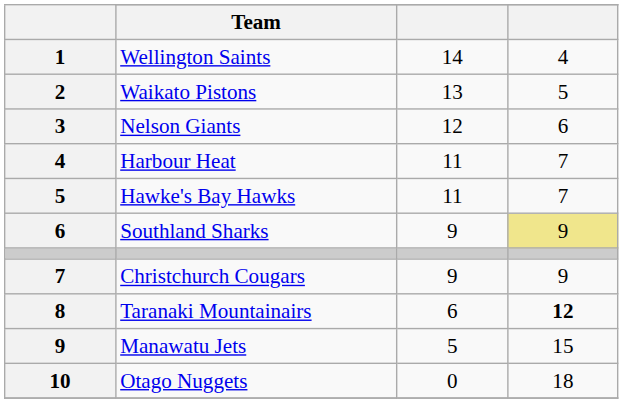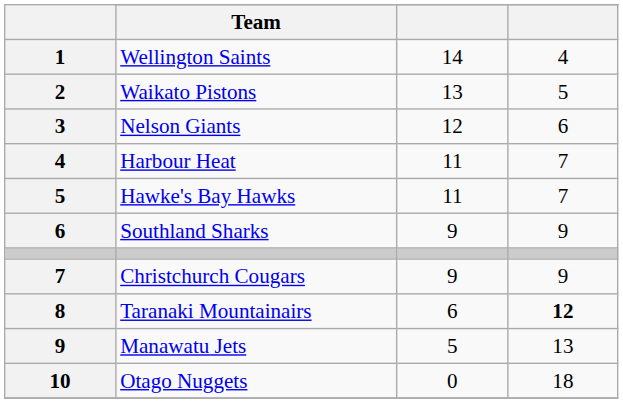Southland Sharks | column 4: khaki background -> no background
Manawatu Jets | column 4: 15 -> 13
